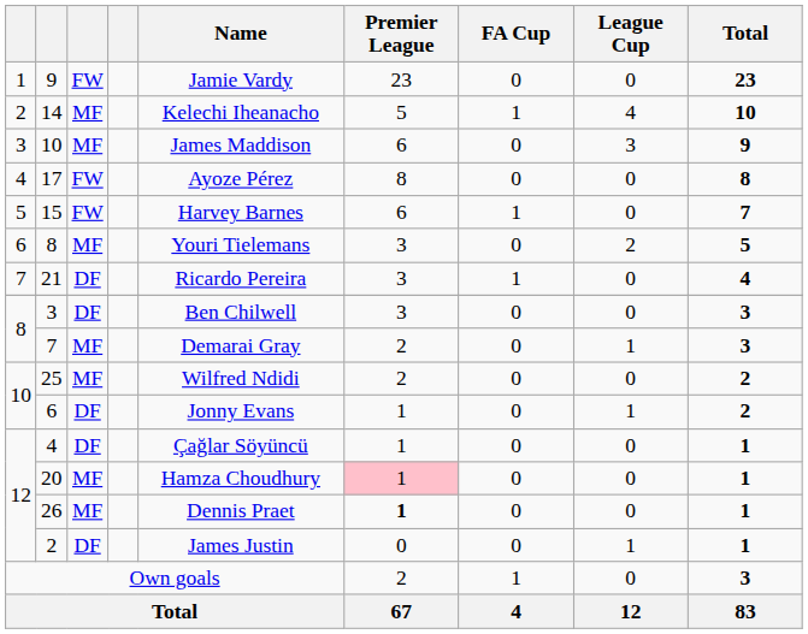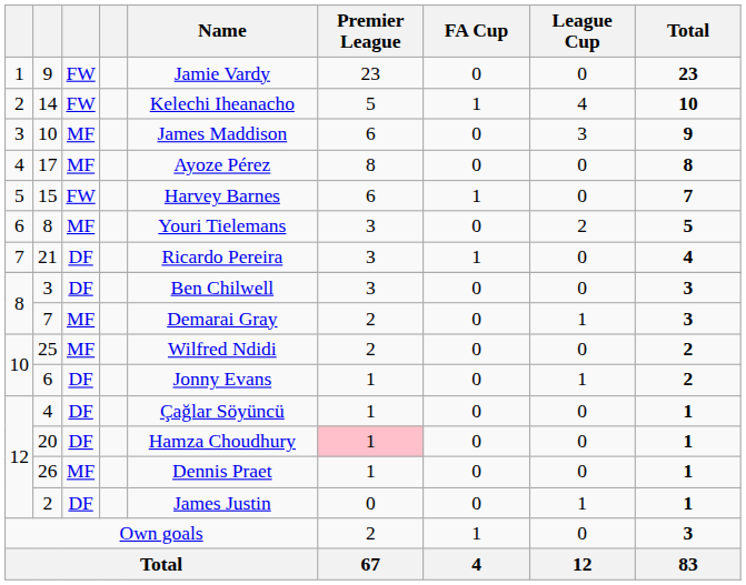14 | column 3: MF -> FW
17 | column 3: FW -> MF
20 | column 3: MF -> DF
26 | Premier League: bold -> normal
